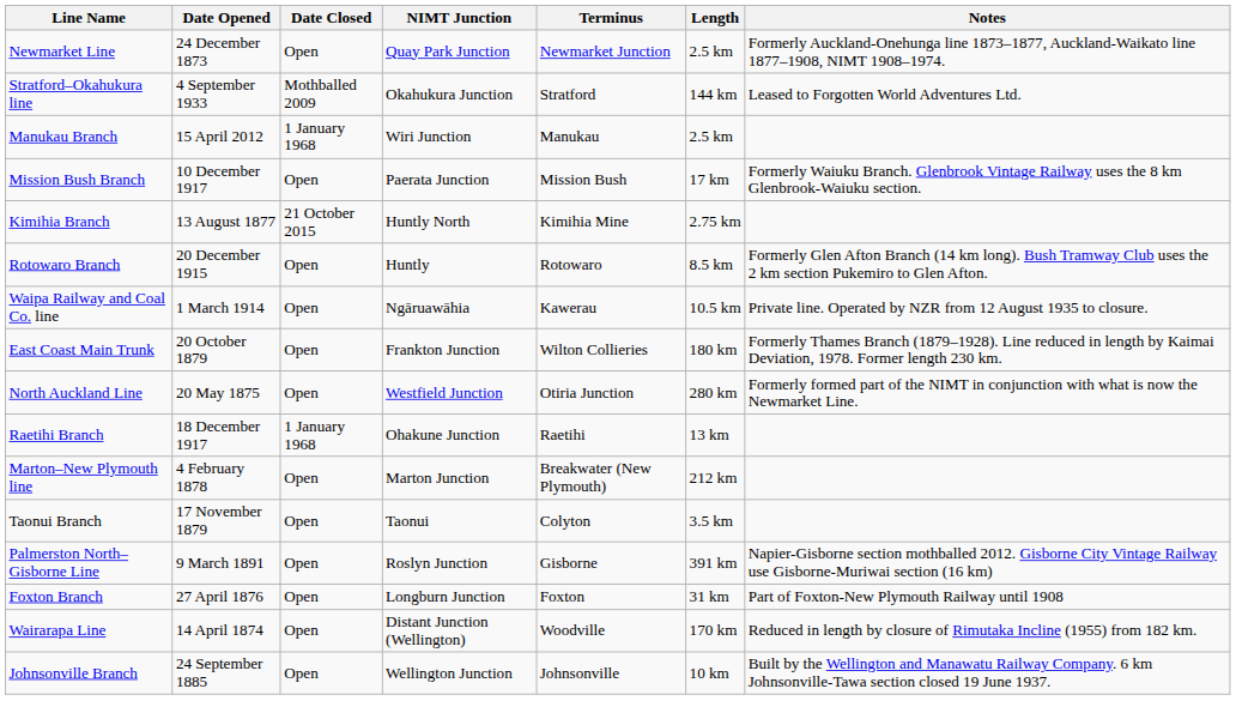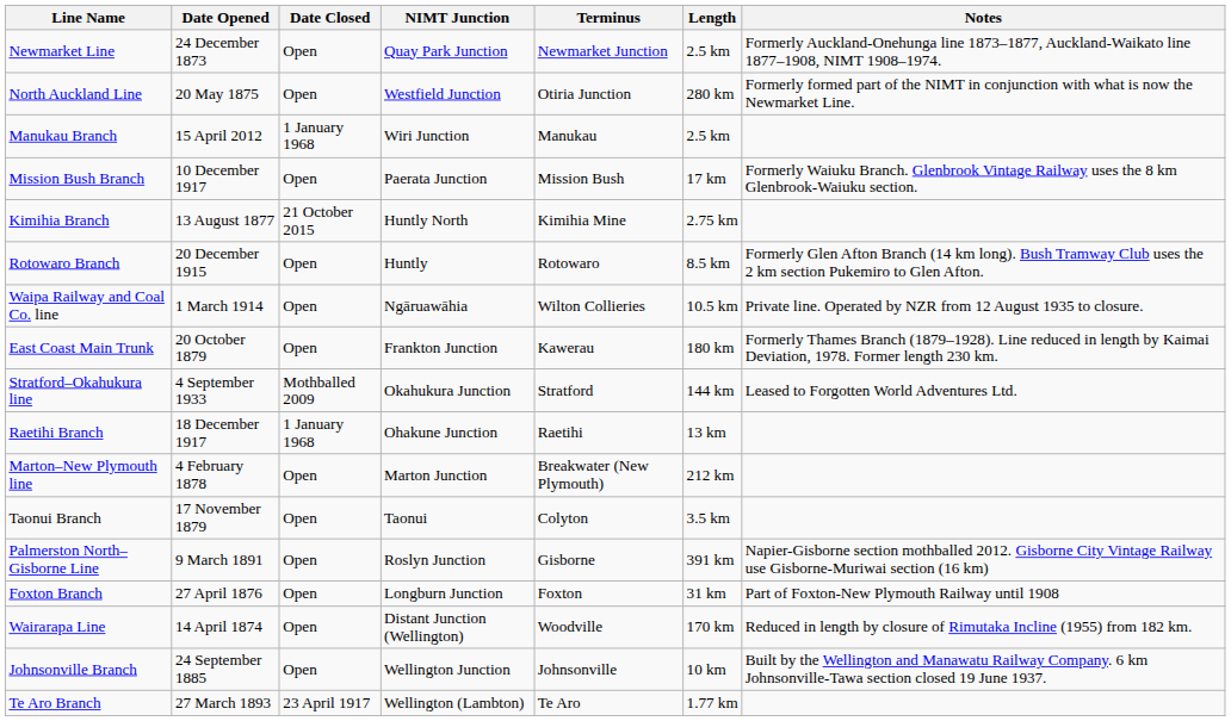rows swapped: North Auckland Line <-> Stratford–Okahukura line
Waipa Railway and Coal Co. line | Terminus: Kawerau -> Wilton Collieries
East Coast Main Trunk | Terminus: Wilton Collieries -> Kawerau
+ row: Te Aro Branch | 27 March 1893 | 23 April 1917 | Wellington (Lambton) | Te Aro | 1.77 km
